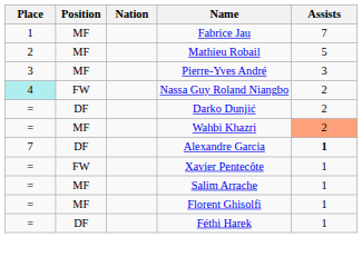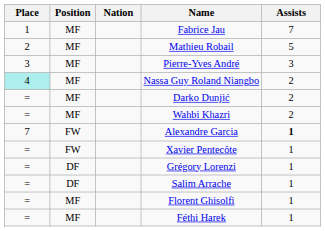Nassa Guy Roland Niangbo | Position: FW -> MF
Darko Dunjić | Position: DF -> MF
Wahbi Khazri | Assists: lightsalmon background -> no background
Alexandre Garcia | Position: DF -> FW
+ row: = | DF | Grégory Lorenzi | 1
Salim Arrache | Position: MF -> DF
Féthi Harek | Position: DF -> MF
